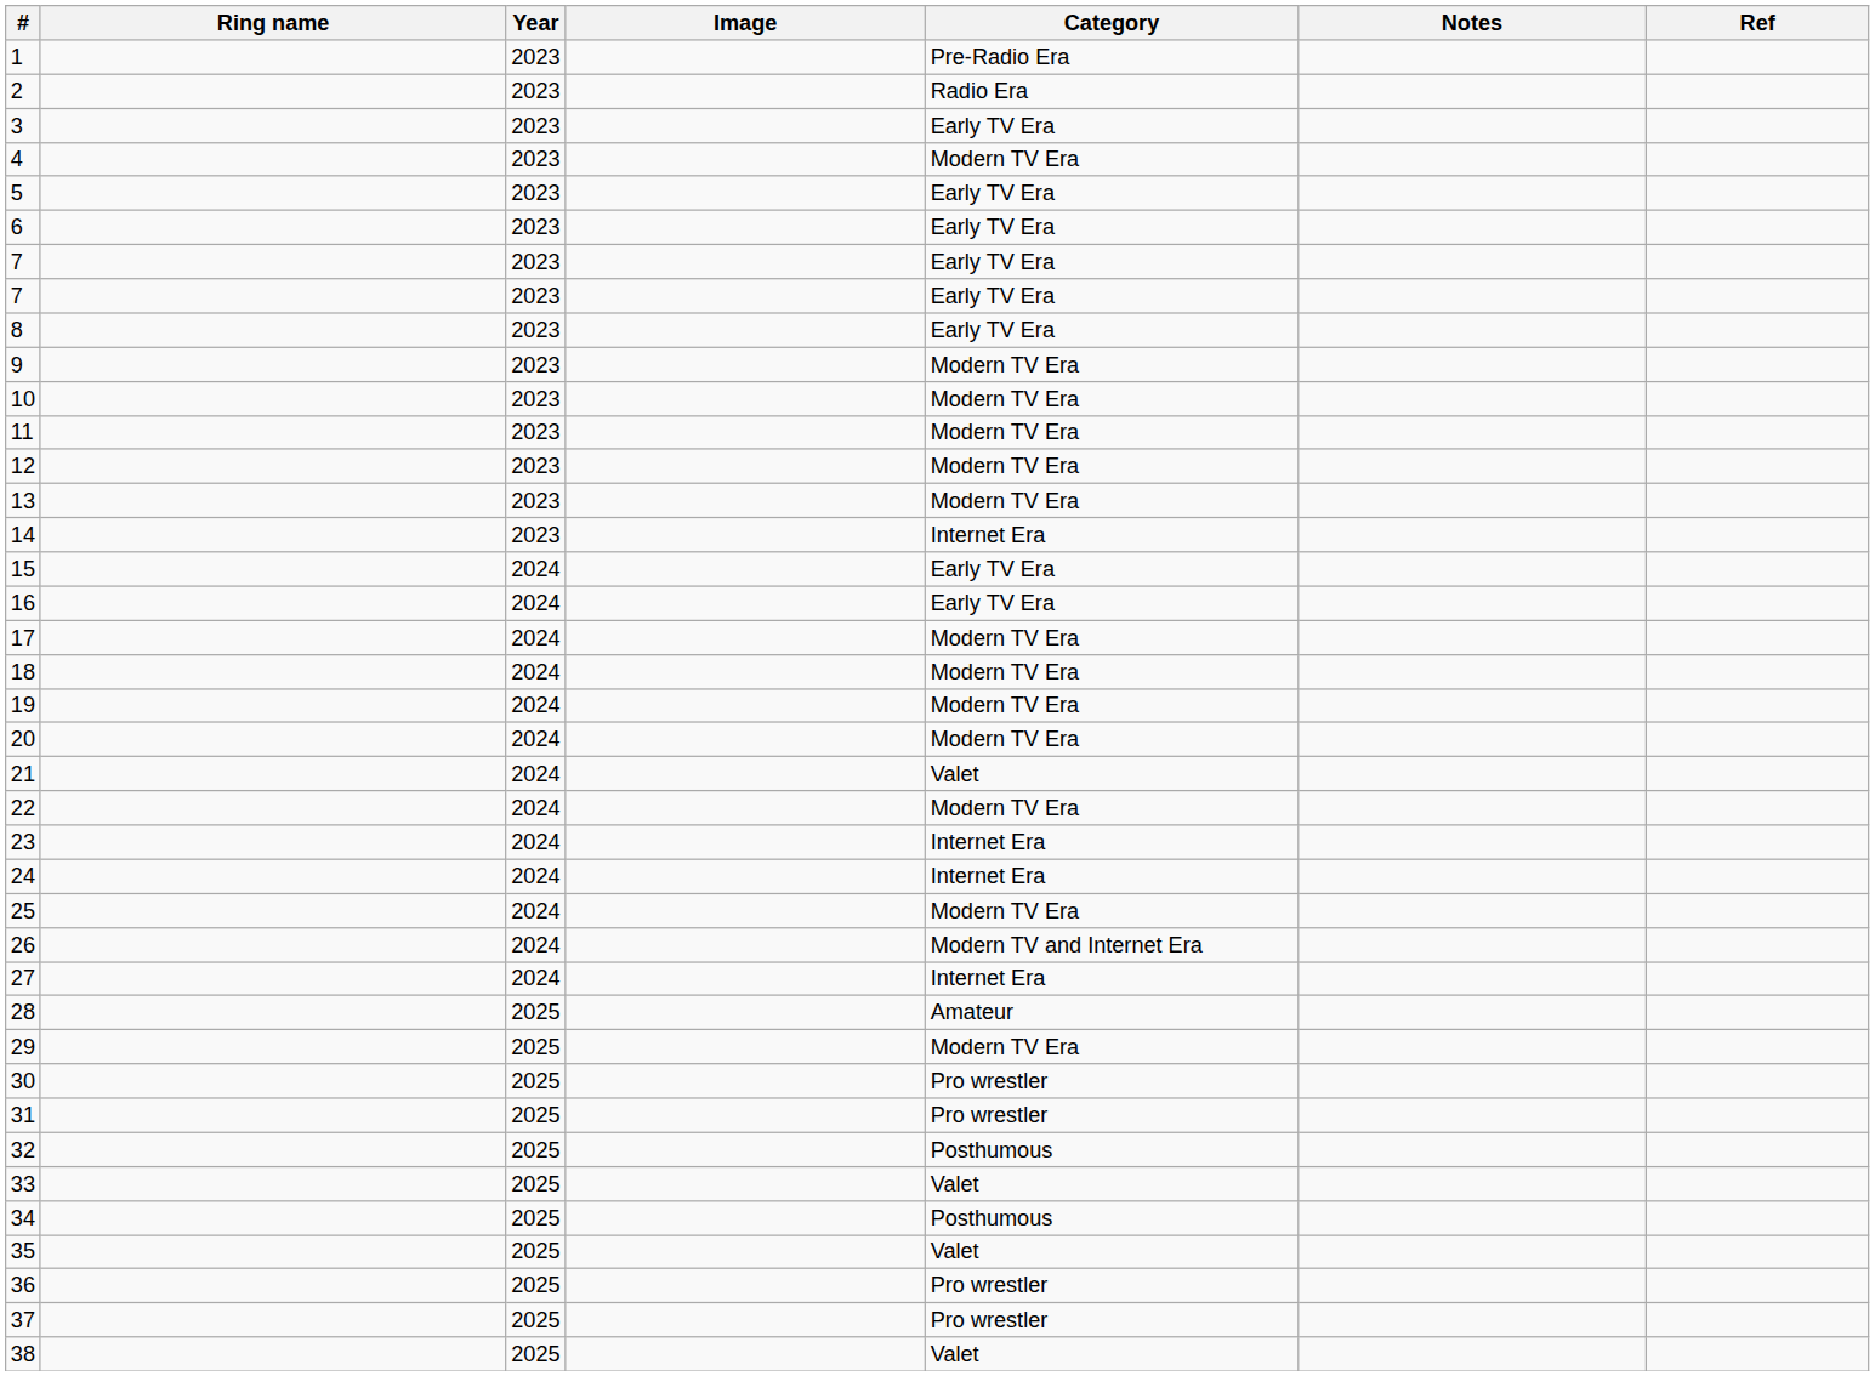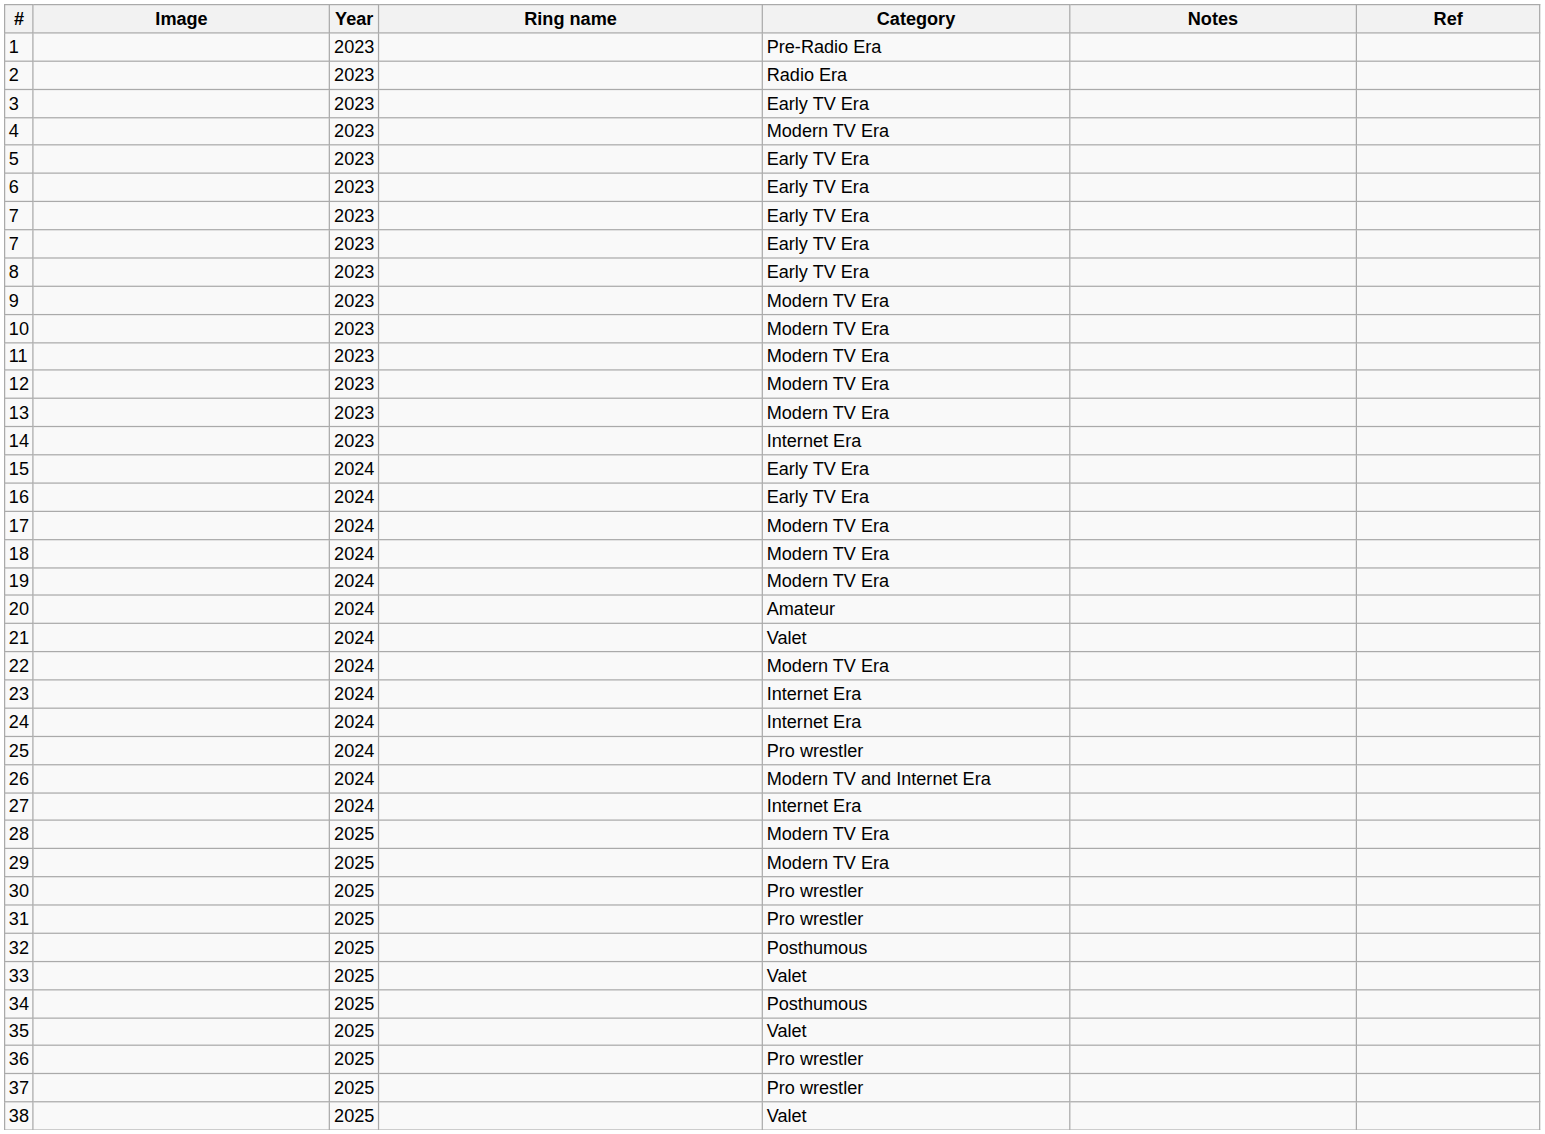columns swapped: Image <-> Ring name
20 | Category: Modern TV Era -> Amateur
25 | Category: Modern TV Era -> Pro wrestler
28 | Category: Amateur -> Modern TV Era
